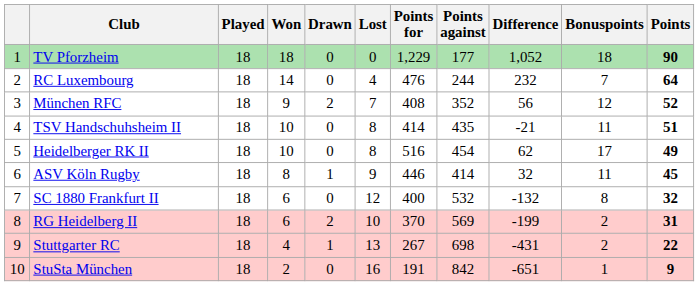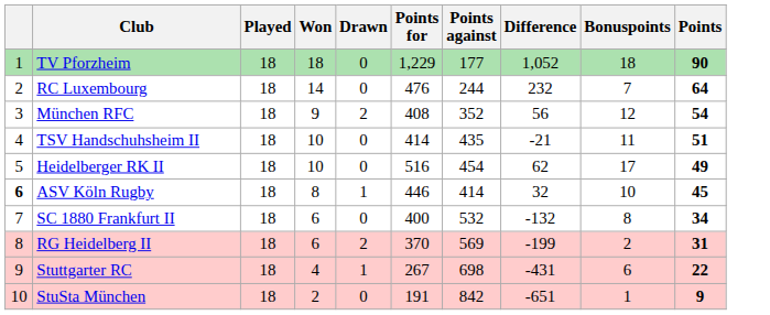- column: Lost | 0 | 4 | 7 | 8 | 8 | 9 | 12 | 10 | 13 | 16
München RFC | Points: 52 -> 54
ASV Köln Rugby | column 1: normal -> bold
ASV Köln Rugby | Bonuspoints: 11 -> 10
SC 1880 Frankfurt II | Points: 32 -> 34
Stuttgarter RC | Bonuspoints: 2 -> 6
